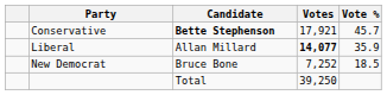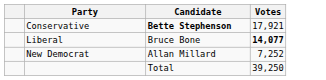- column: Vote % | 45.7 | 35.9 | 18.5
Liberal | Candidate: Allan Millard -> Bruce Bone
New Democrat | Candidate: Bruce Bone -> Allan Millard
